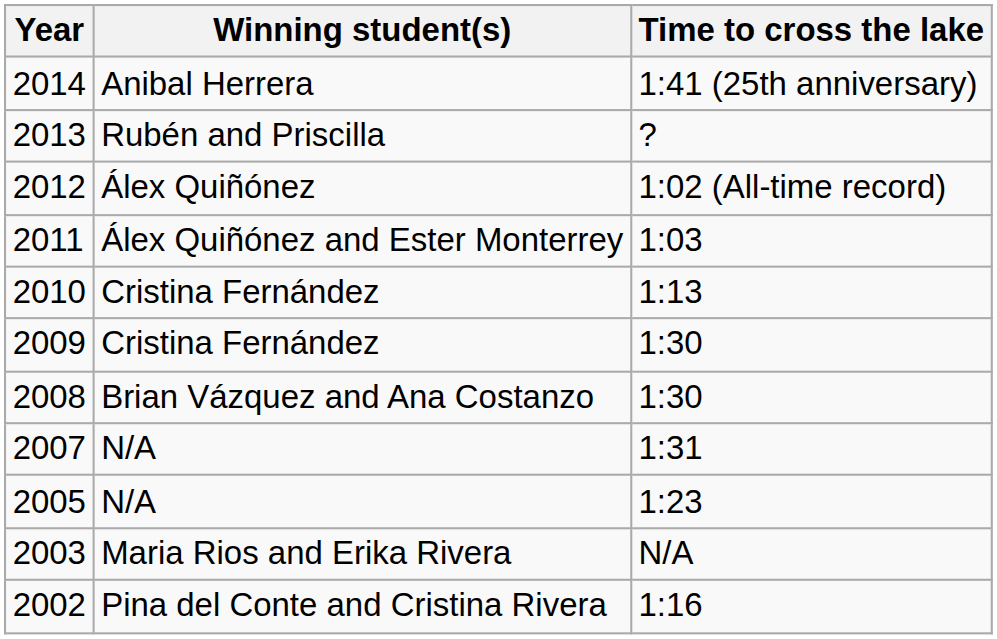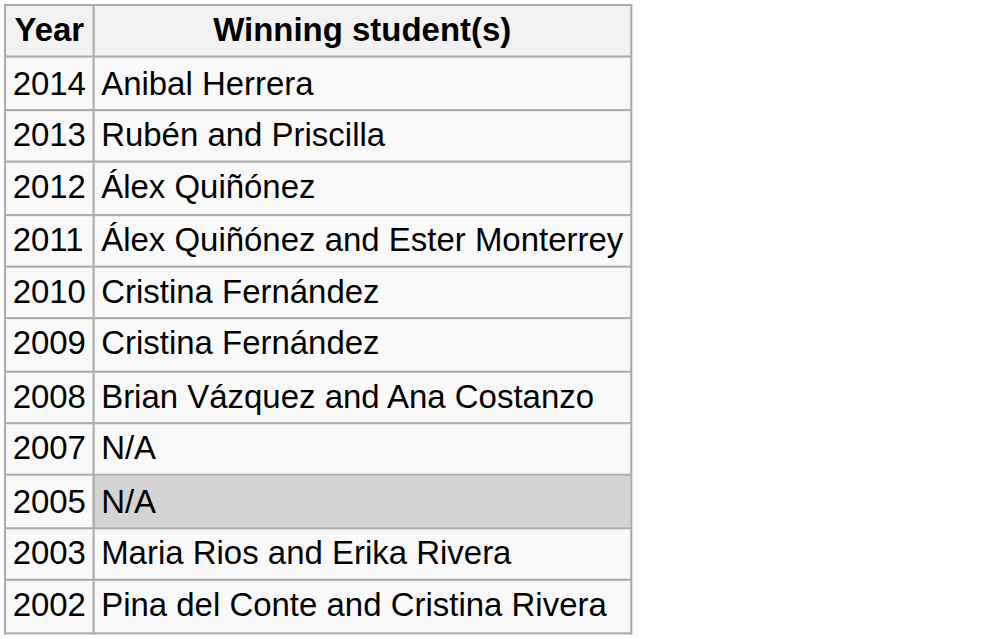- column: Time to cross the lake | 1:41 (25th anniversary) | ? | 1:02 (All-time record) | 1:03 | 1:13 | 1:30 | 1:30 | 1:31 | 1:23 | N/A | 1:16
2005 | Winning student(s): no background -> lightgrey background
